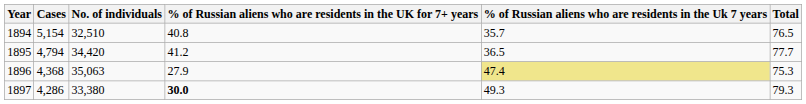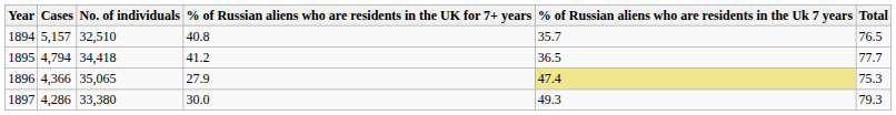1894 | Cases: 5,154 -> 5,157
1895 | No. of individuals: 34,420 -> 34,418
1896 | Cases: 4,368 -> 4,366
1896 | No. of individuals: 35,063 -> 35,065
1897 | % of Russian aliens who are residents in the UK for 7+ years: bold -> normal
